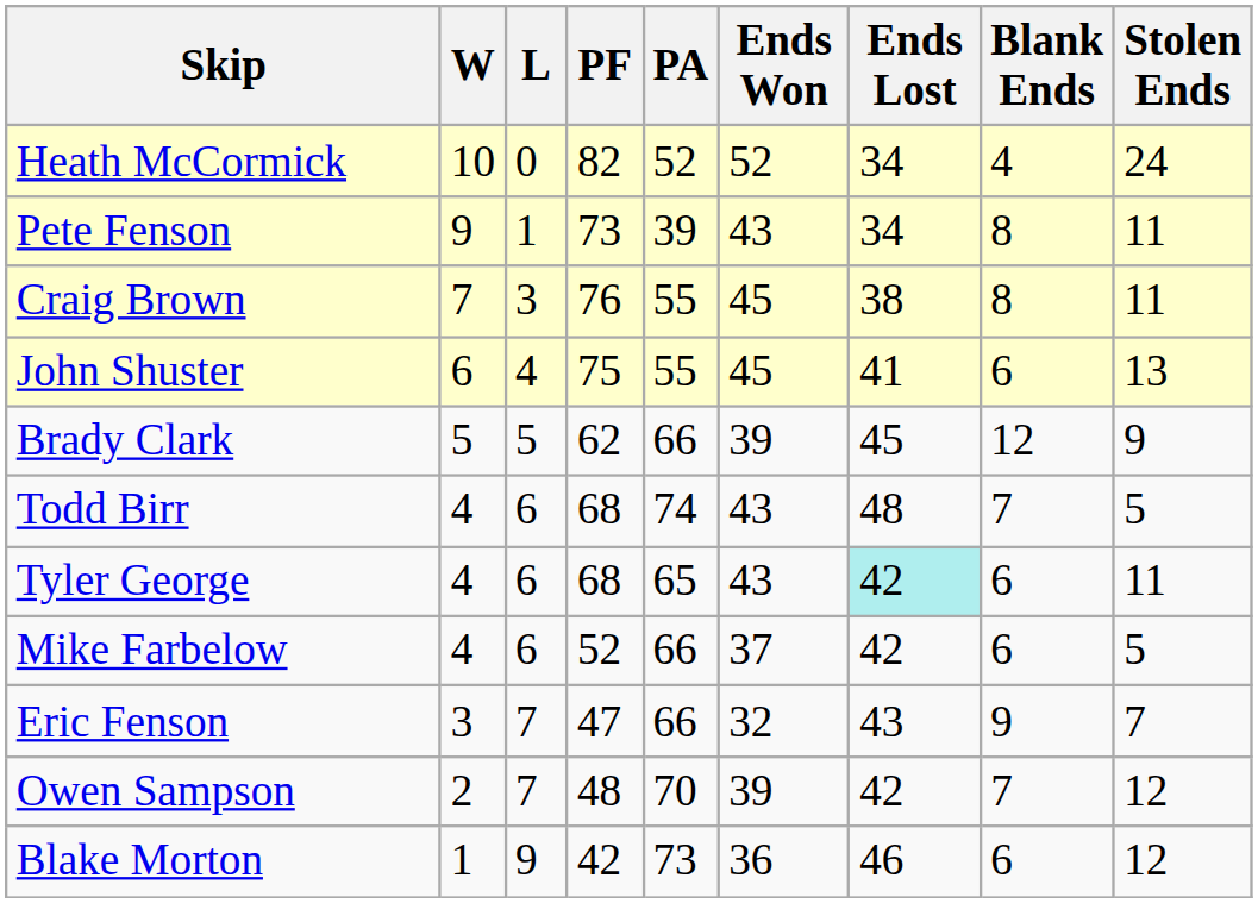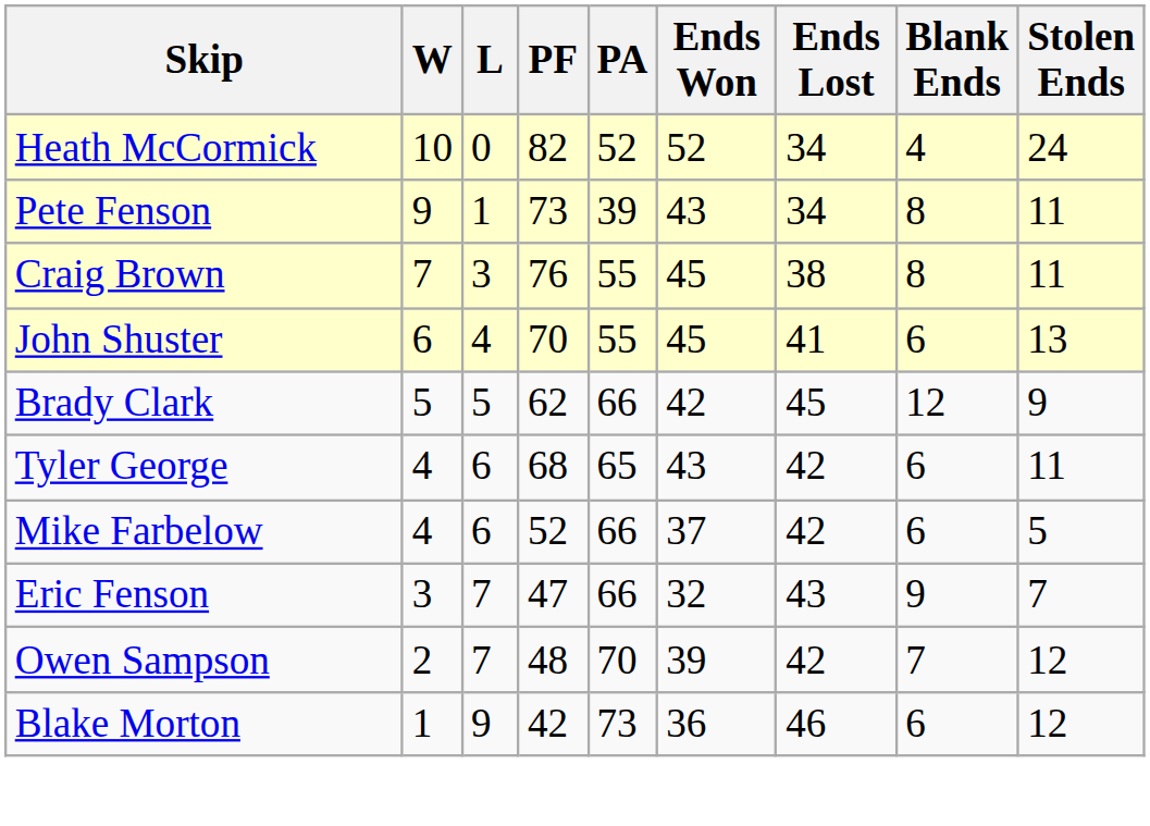John Shuster | PF: 75 -> 70
Brady Clark | Ends Won: 39 -> 42
- row: Todd Birr | 4 | 6 | 68 | 74 | 43 | 48 | 7 | 5
Tyler George | Ends Lost: paleturquoise background -> no background
